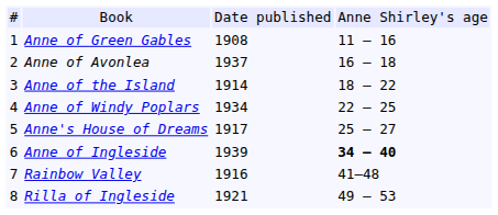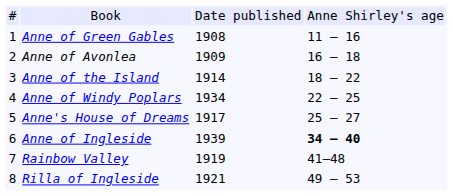Anne of Avonlea | column 3: 1937 -> 1909
Rainbow Valley | column 3: 1916 -> 1919
